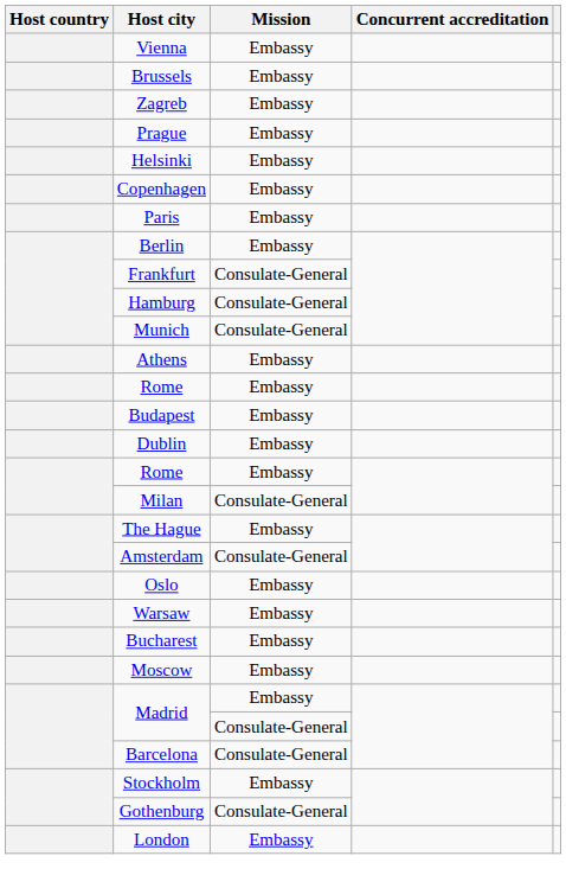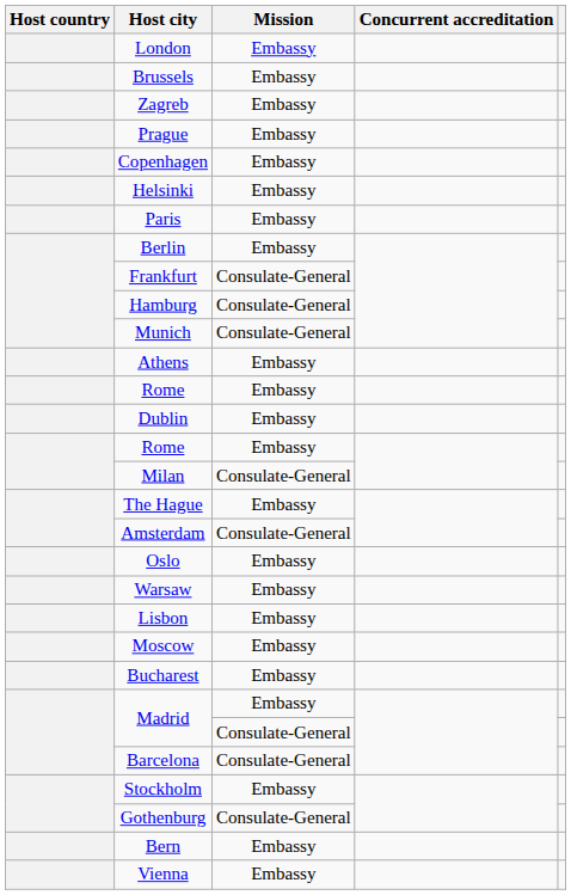rows swapped: Vienna <-> London
rows swapped: Copenhagen <-> Helsinki
- row: Budapest | Embassy
+ row: Lisbon | Embassy
rows swapped: Bucharest <-> Moscow
+ row: Bern | Embassy
